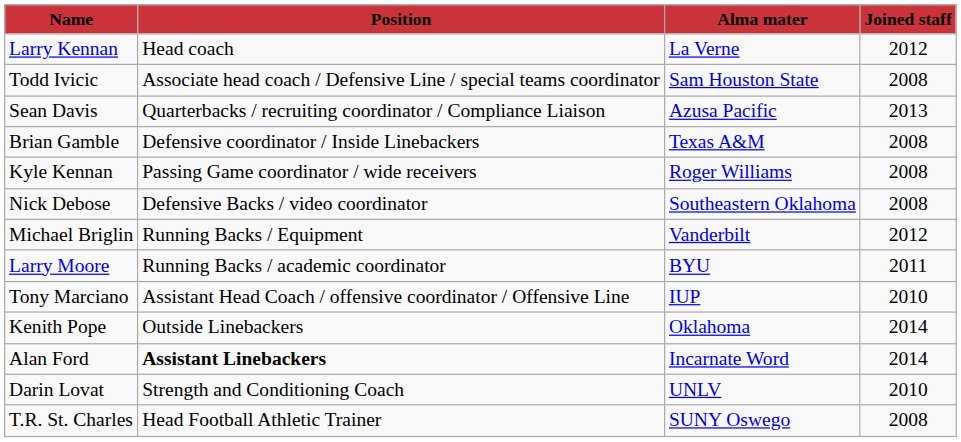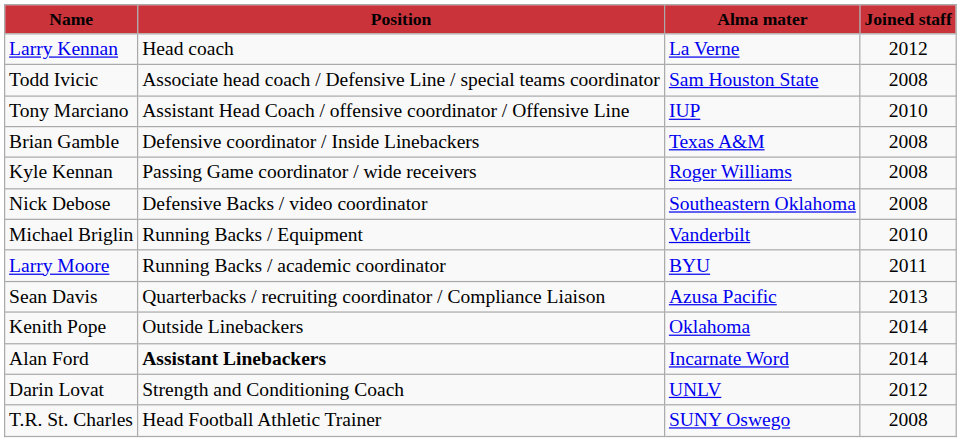rows swapped: Tony Marciano <-> Sean Davis
Michael Briglin | column 4: 2012 -> 2010
Darin Lovat | column 4: 2010 -> 2012
